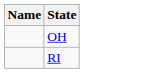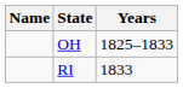+ column: Years | 1825–1833 | 1833
